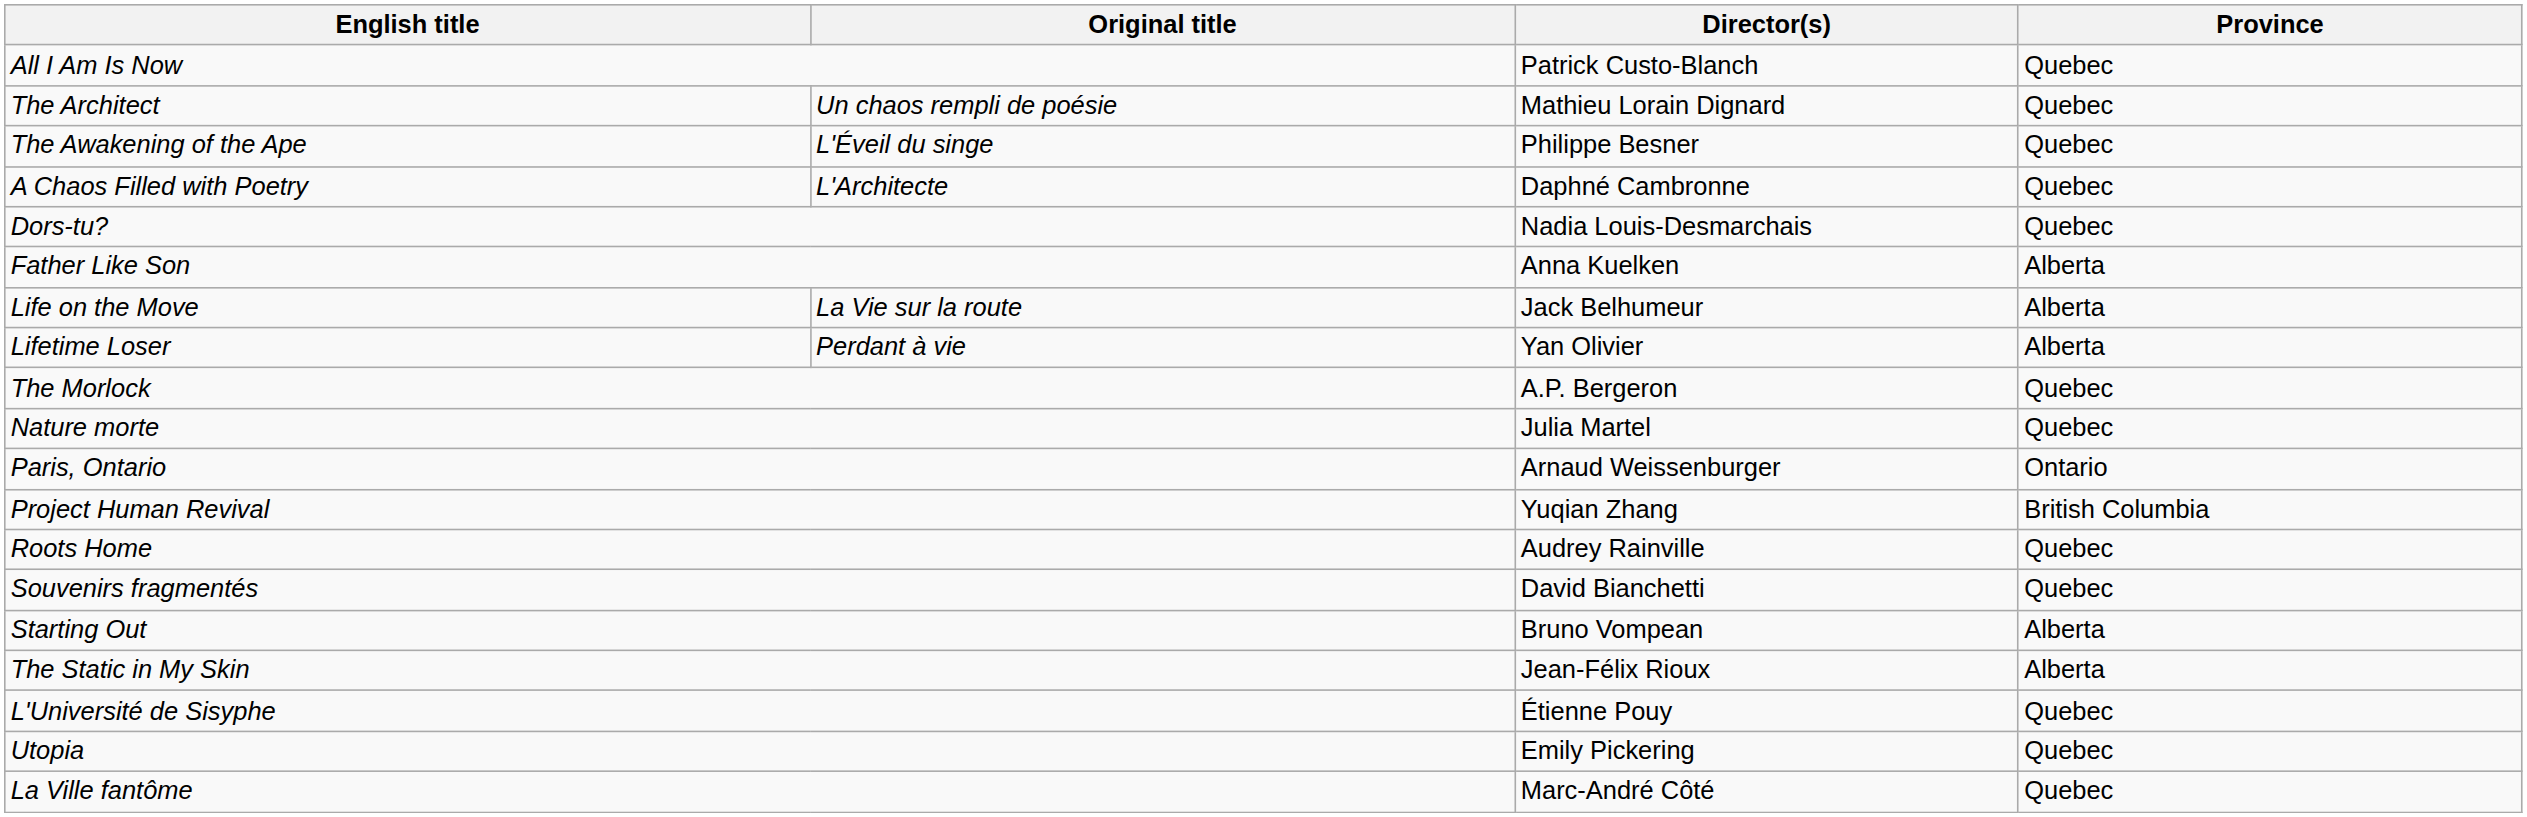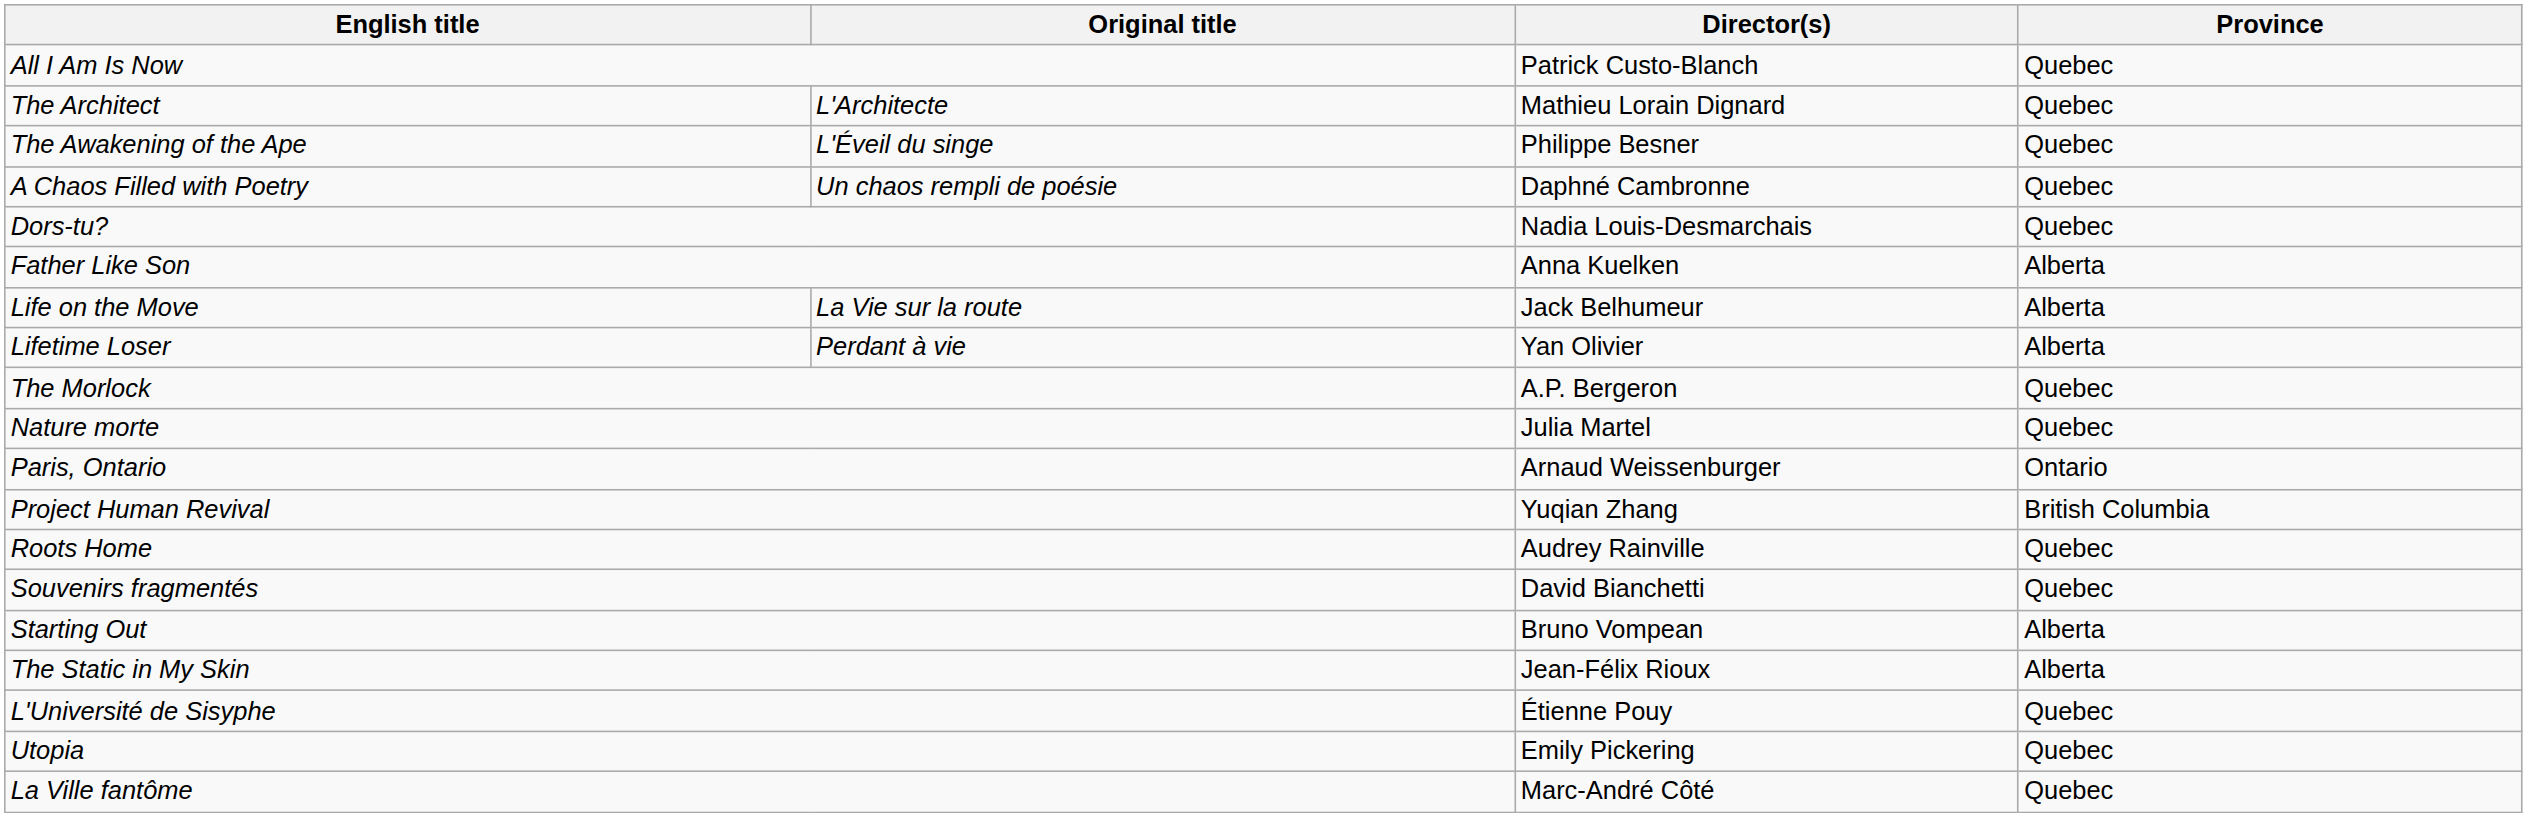The Architect | Original title: Un chaos rempli de poésie -> L'Architecte
A Chaos Filled with Poetry | Original title: L'Architecte -> Un chaos rempli de poésie
